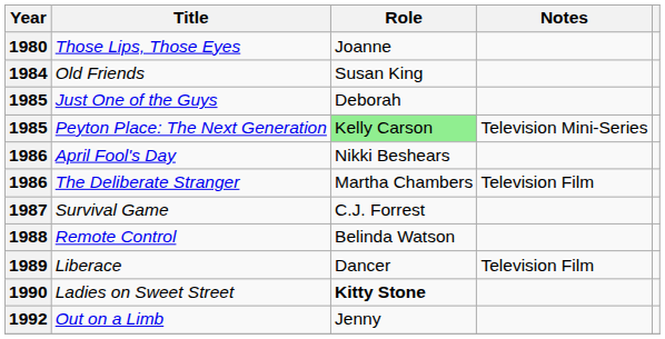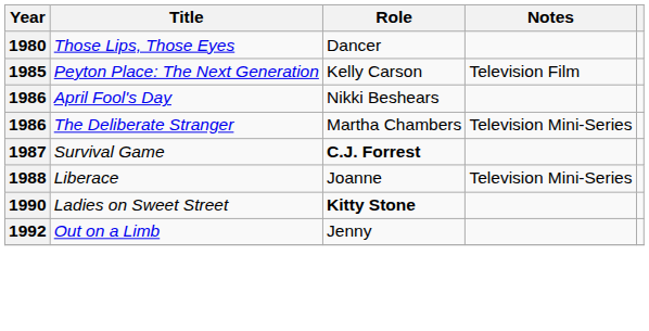Those Lips, Those Eyes | Role: Joanne -> Dancer
- row: 1984 | Old Friends | Susan King
- row: 1985 | Just One of the Guys | Deborah
Peyton Place: The Next Generation | Role: lightgreen background -> no background
Peyton Place: The Next Generation | Notes: Television Mini-Series -> Television Film
The Deliberate Stranger | Notes: Television Film -> Television Mini-Series
Survival Game | Role: normal -> bold
- row: 1988 | Remote Control | Belinda Watson
Liberace | Year: 1989 -> 1988
Liberace | Role: Dancer -> Joanne
Liberace | Notes: Television Film -> Television Mini-Series
